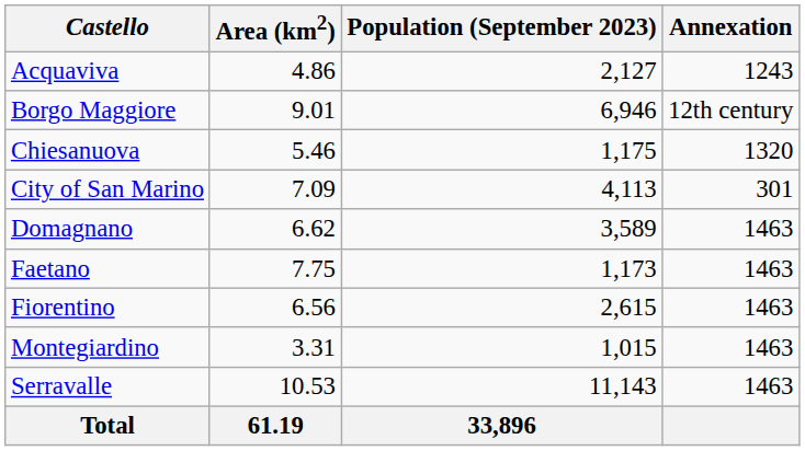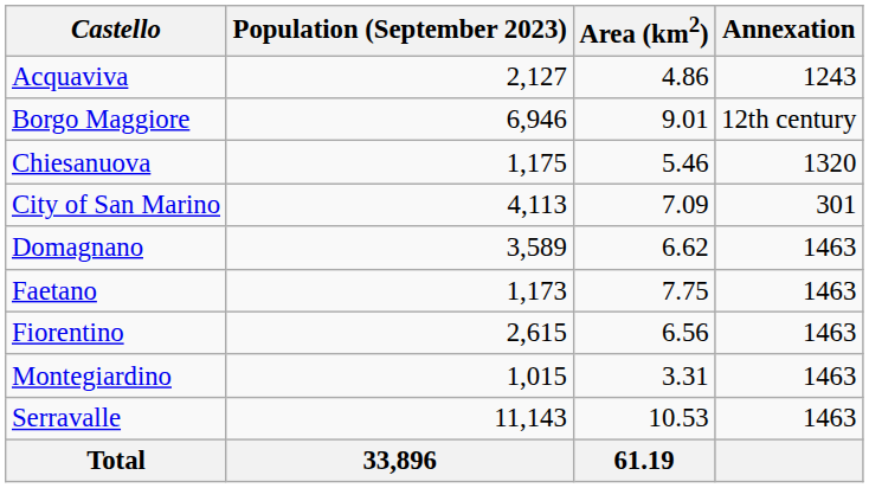columns swapped: Area (km2) <-> Population (September 2023)
